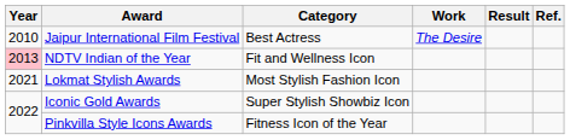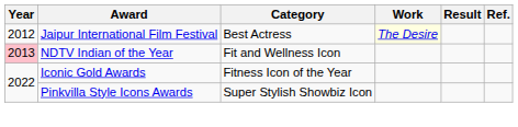Jaipur International Film Festival | Year: 2010 -> 2012
Jaipur International Film Festival | Work: no background -> lightyellow background
- row: 2021 | Lokmat Stylish Awards | Most Stylish Fashion Icon
Iconic Gold Awards | Category: Super Stylish Showbiz Icon -> Fitness Icon of the Year
Pinkvilla Style Icons Awards | Category: Fitness Icon of the Year -> Super Stylish Showbiz Icon
